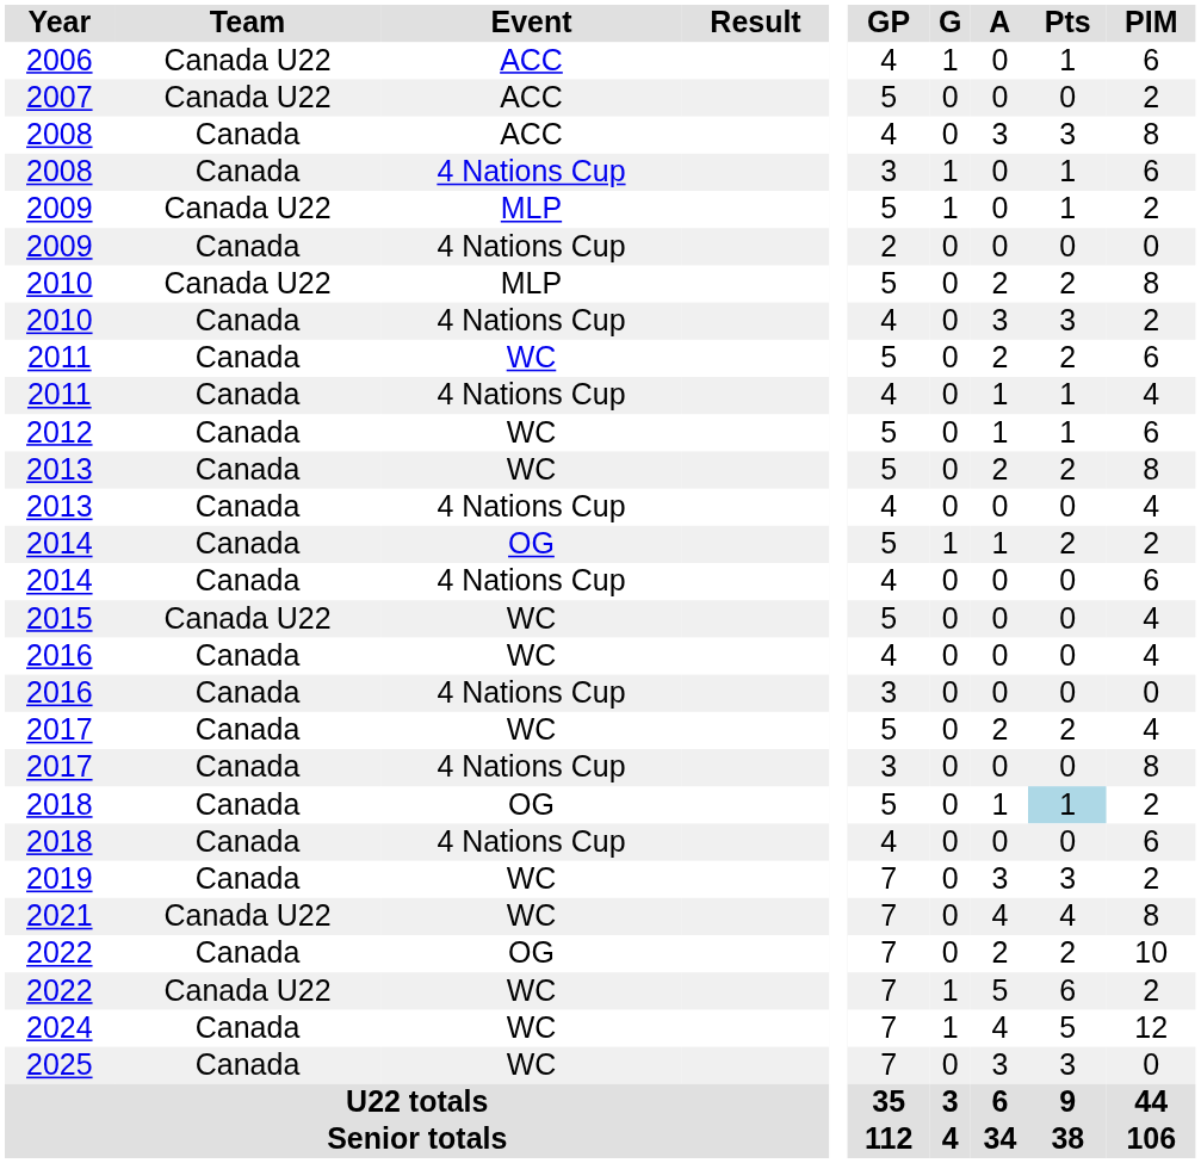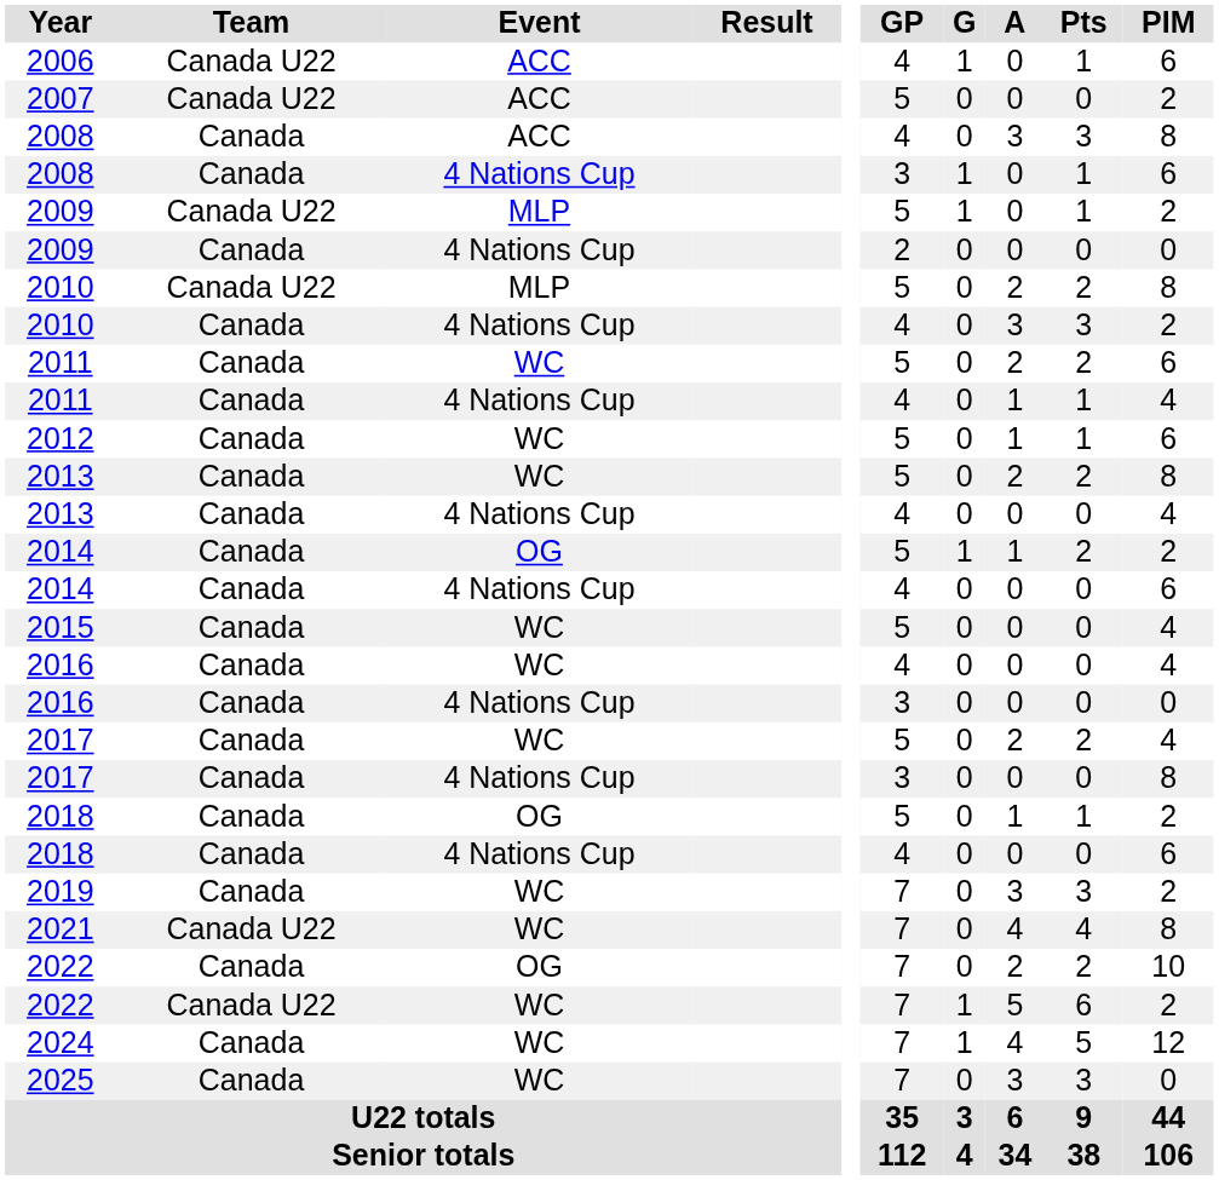2015 | Team: Canada U22 -> Canada
2018 / OG | Pts: lightblue background -> no background
